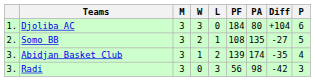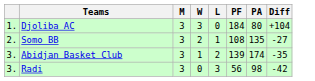- column: P | 6 | 5 | 4 | 3
